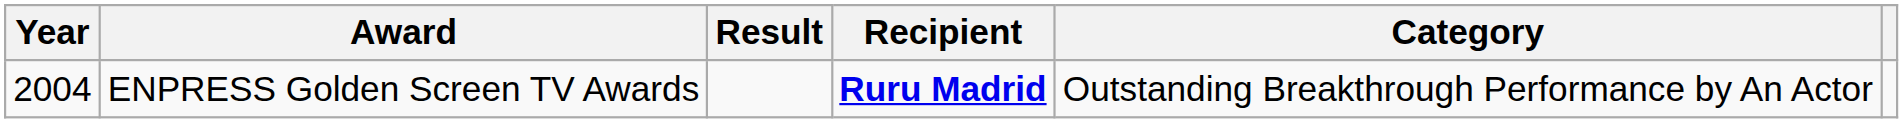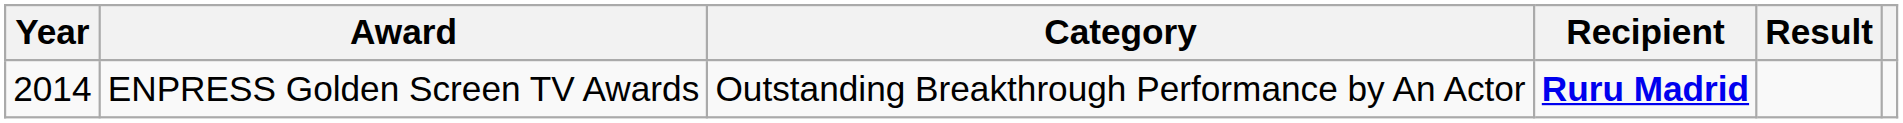columns swapped: Category <-> Result
ENPRESS Golden Screen TV Awards | Year: 2004 -> 2014
